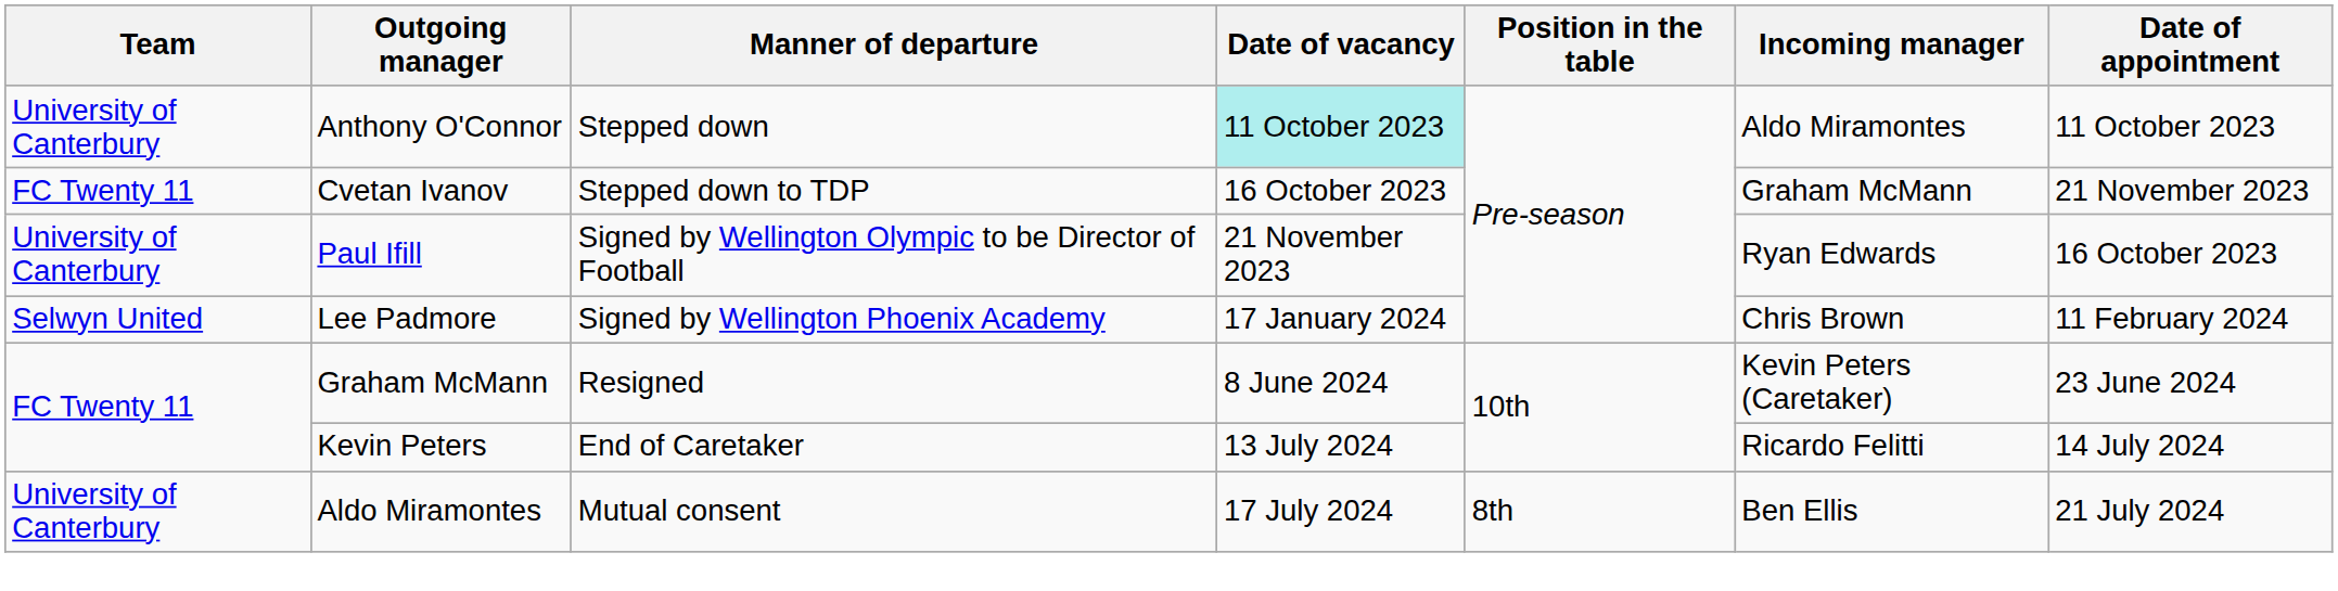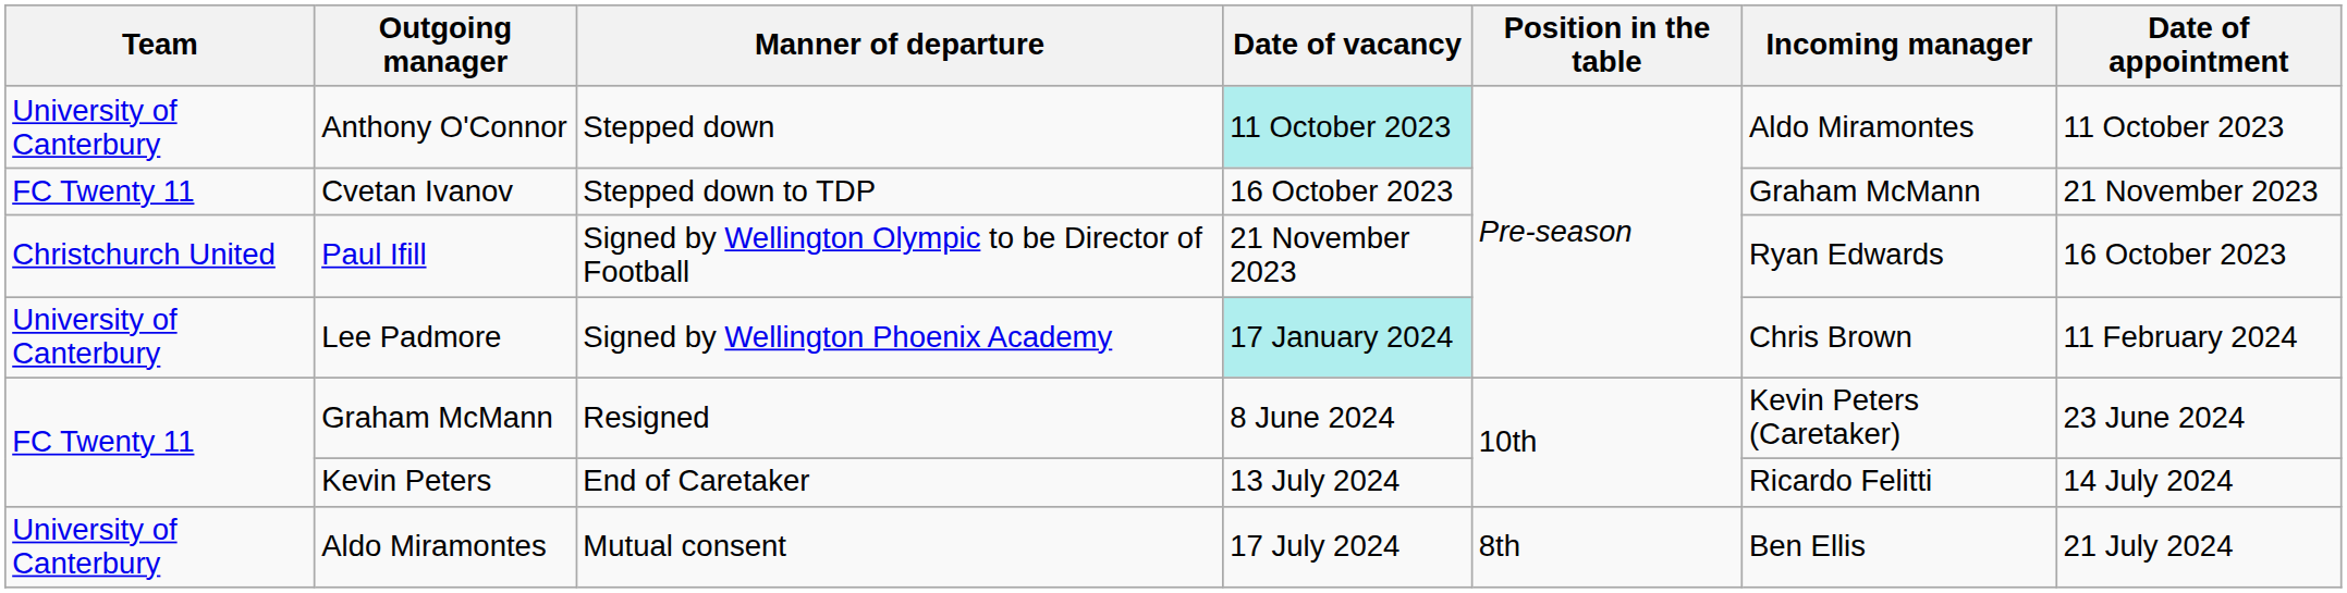Paul Ifill | Team: University of Canterbury -> Christchurch United
Lee Padmore | Team: Selwyn United -> University of Canterbury
Lee Padmore | Date of vacancy: no background -> paleturquoise background
